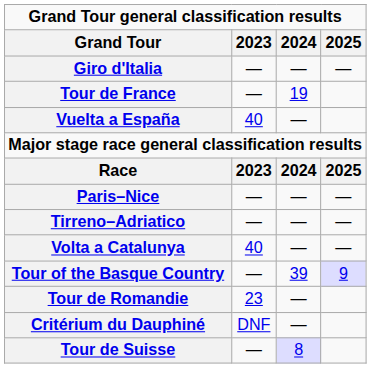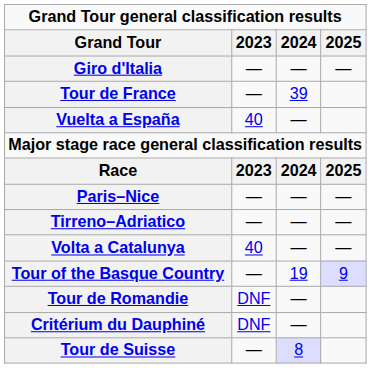Tour de France | 2024: 19 -> 39
Tour of the Basque Country | 2024: 39 -> 19
Tour de Romandie | 2023: 23 -> DNF
